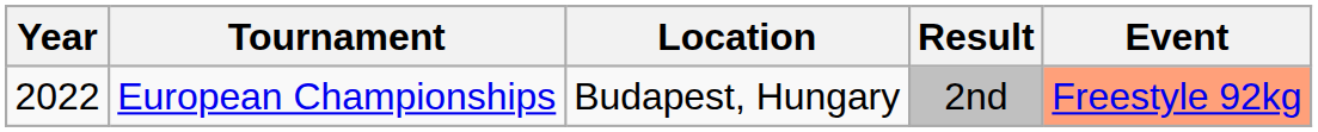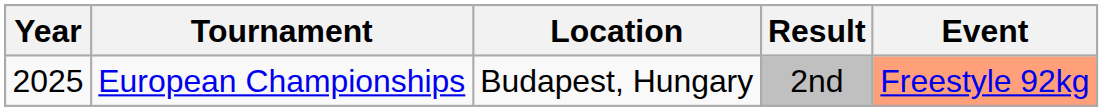European Championships | Year: 2022 -> 2025
